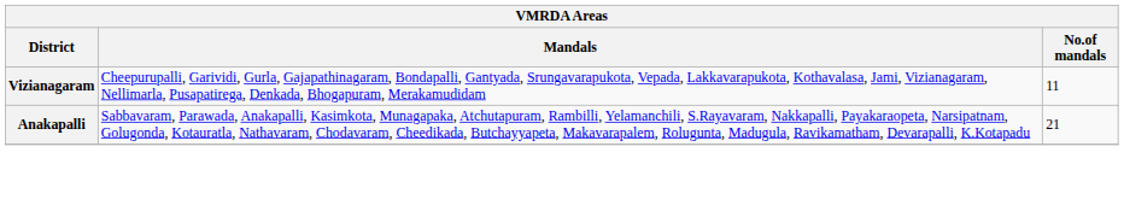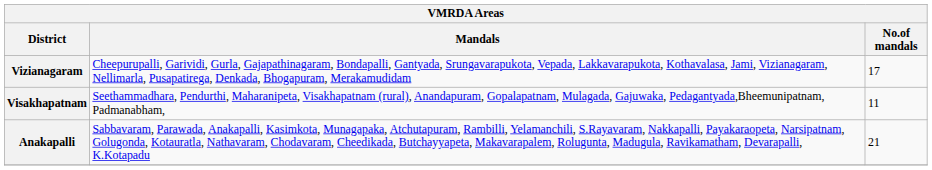Vizianagaram | No.of mandals: 11 -> 17
+ row: Visakhapatnam | Seethammadhara, Pendurthi, Maharanipeta, Visakhapatnam (rural), Anandapuram, Gopalapatnam, Mulagada, Gajuwaka, Pedagantyada,Bheemunipatnam, Padmanabham, | 11
